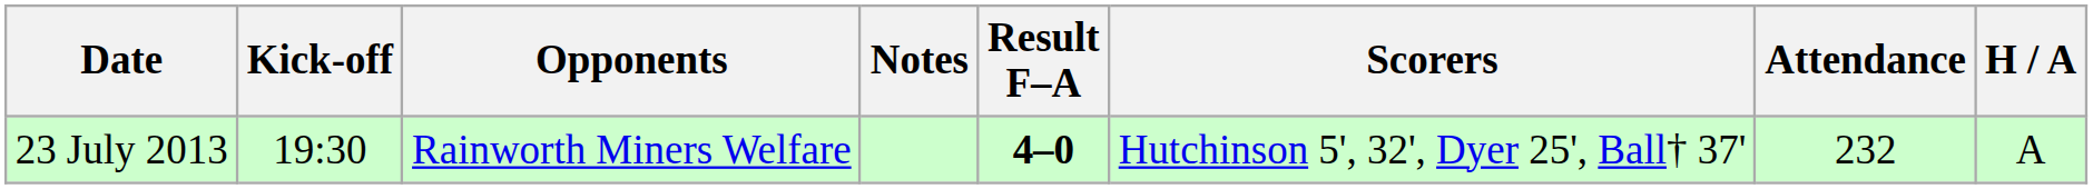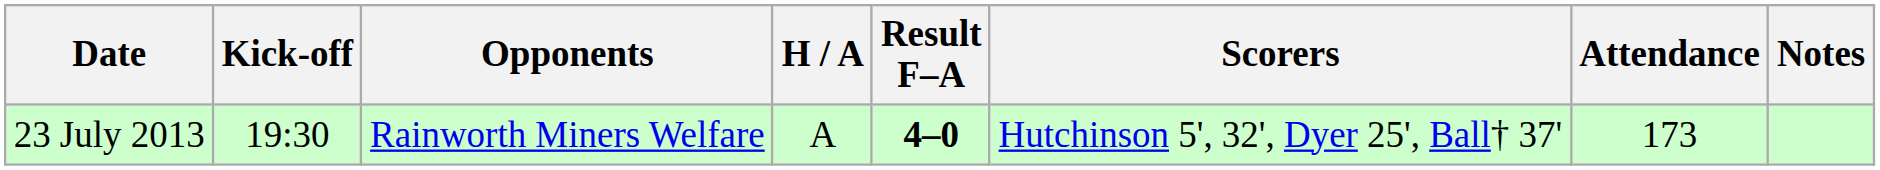columns swapped: H / A <-> Notes
23 July 2013 | Attendance: 232 -> 173
